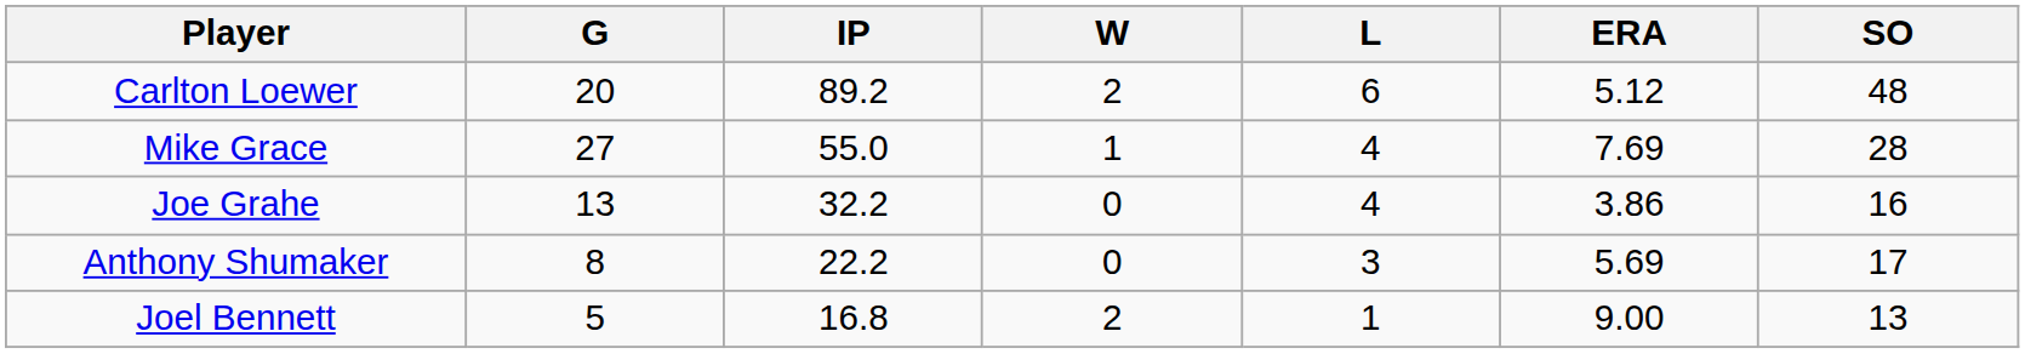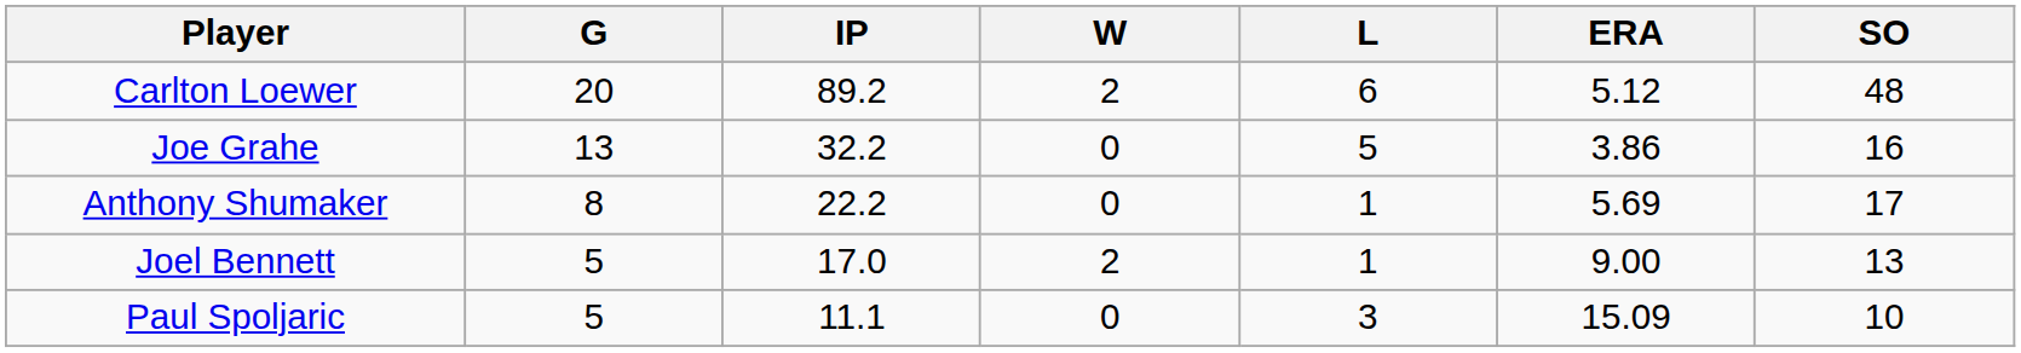- row: Mike Grace | 27 | 55.0 | 1 | 4 | 7.69 | 28
Joe Grahe | L: 4 -> 5
Anthony Shumaker | L: 3 -> 1
Joel Bennett | IP: 16.8 -> 17.0
+ row: Paul Spoljaric | 5 | 11.1 | 0 | 3 | 15.09 | 10
